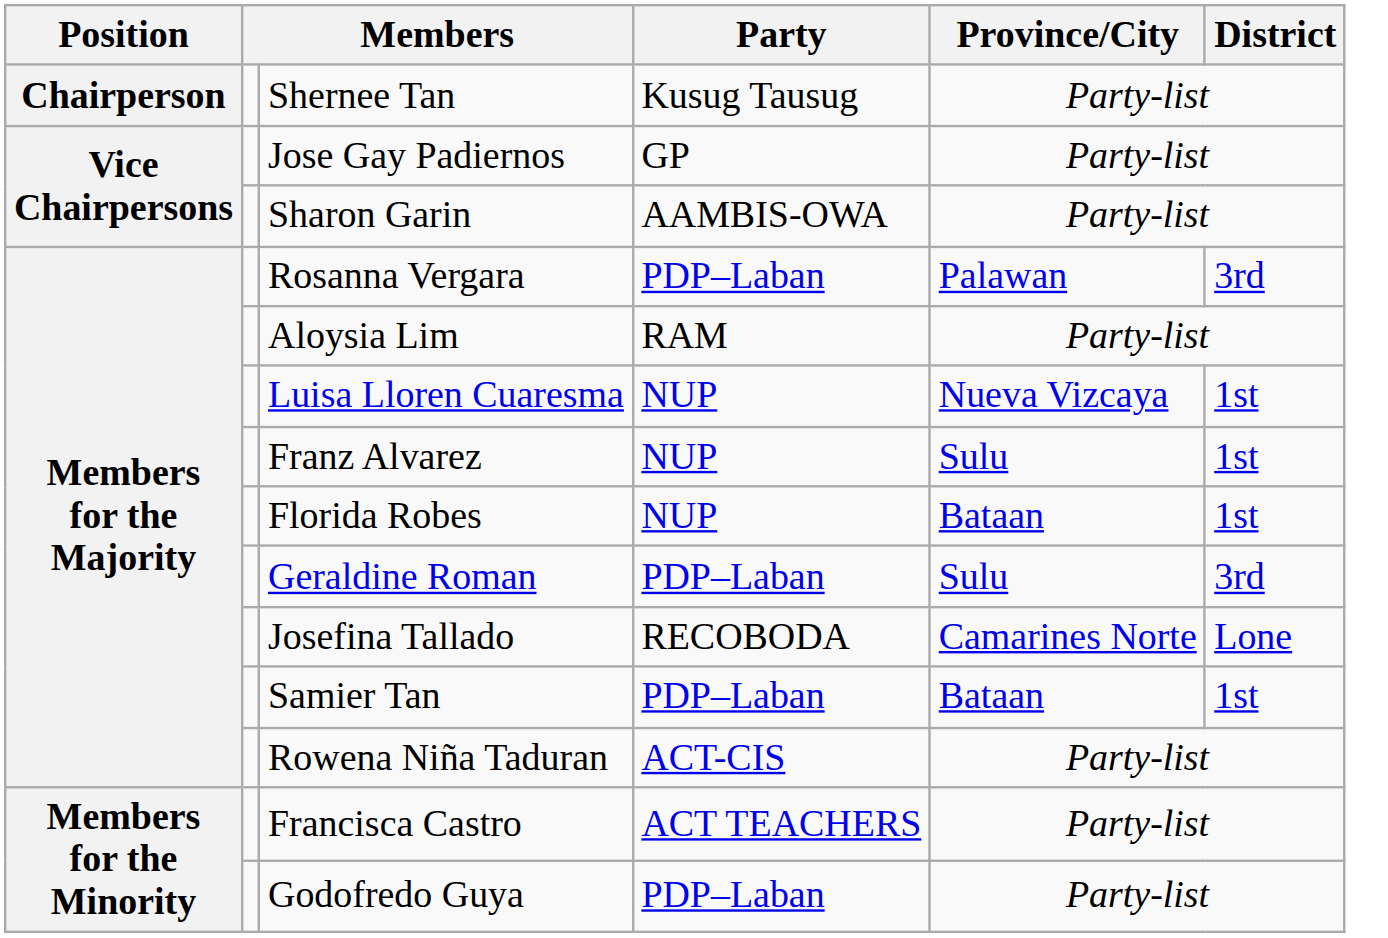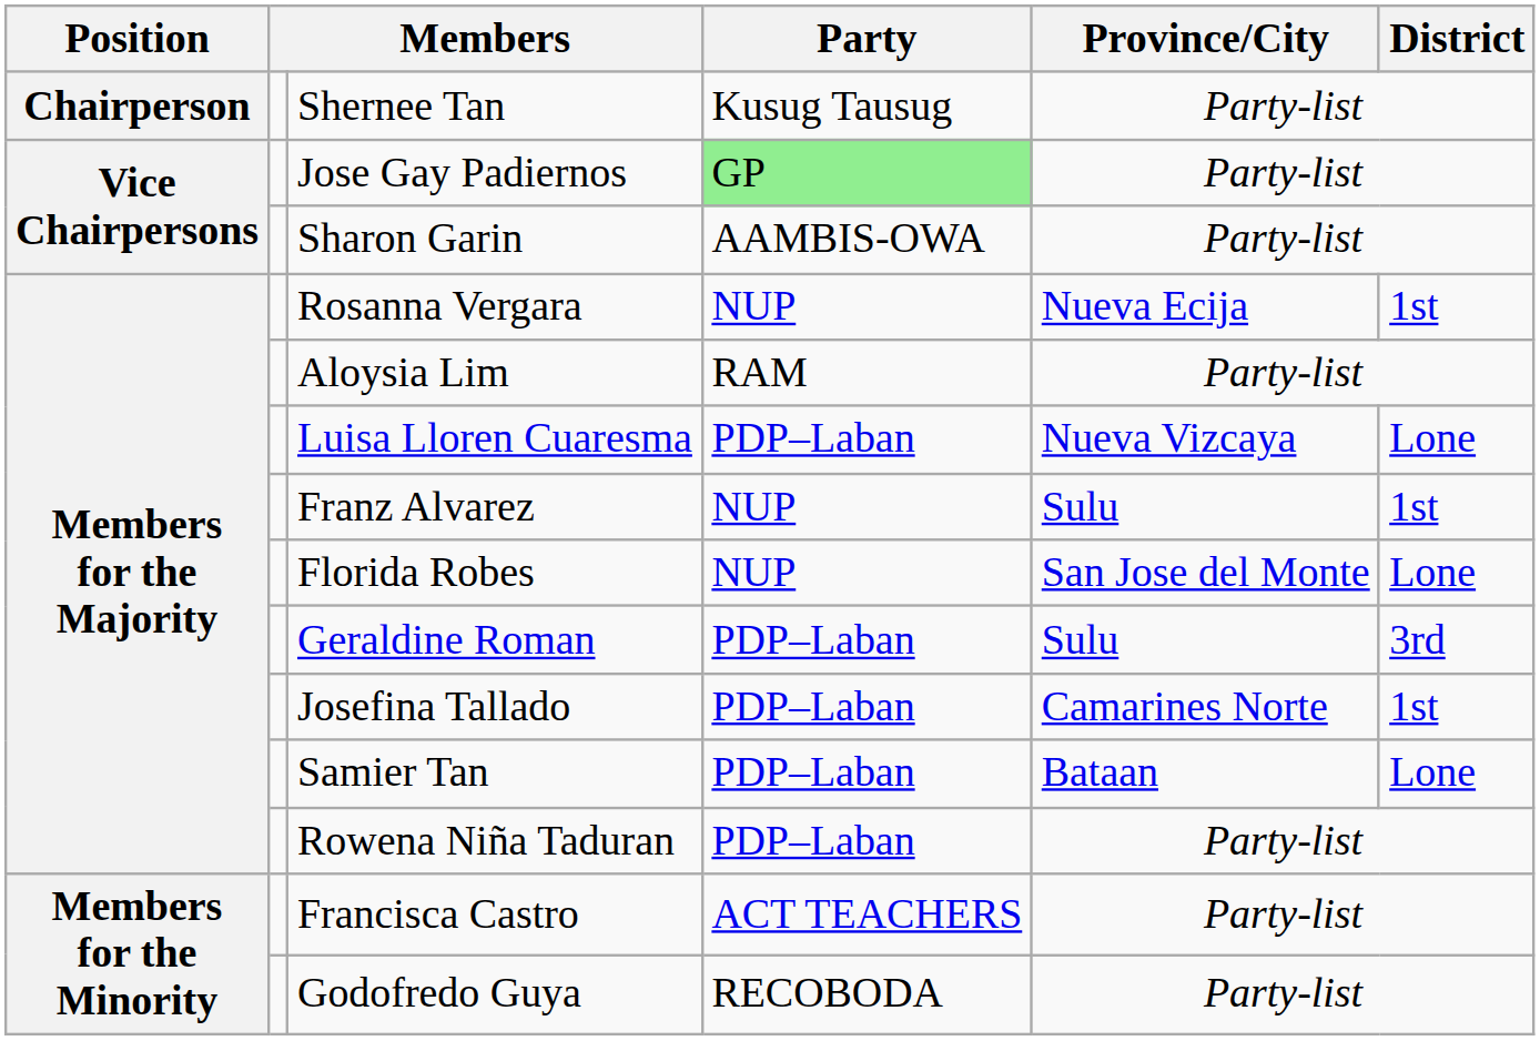Jose Gay Padiernos | Party: no background -> lightgreen background
Rosanna Vergara | Party: PDP–Laban -> NUP
Rosanna Vergara | Province/City: Palawan -> Nueva Ecija
Rosanna Vergara | District: 3rd -> 1st
Luisa Lloren Cuaresma | Party: NUP -> PDP–Laban
Luisa Lloren Cuaresma | District: 1st -> Lone
Florida Robes | Province/City: Bataan -> San Jose del Monte
Florida Robes | District: 1st -> Lone
Josefina Tallado | Party: RECOBODA -> PDP–Laban
Josefina Tallado | District: Lone -> 1st
Samier Tan | District: 1st -> Lone
Rowena Niña Taduran | Party: ACT-CIS -> PDP–Laban
Godofredo Guya | Party: PDP–Laban -> RECOBODA
